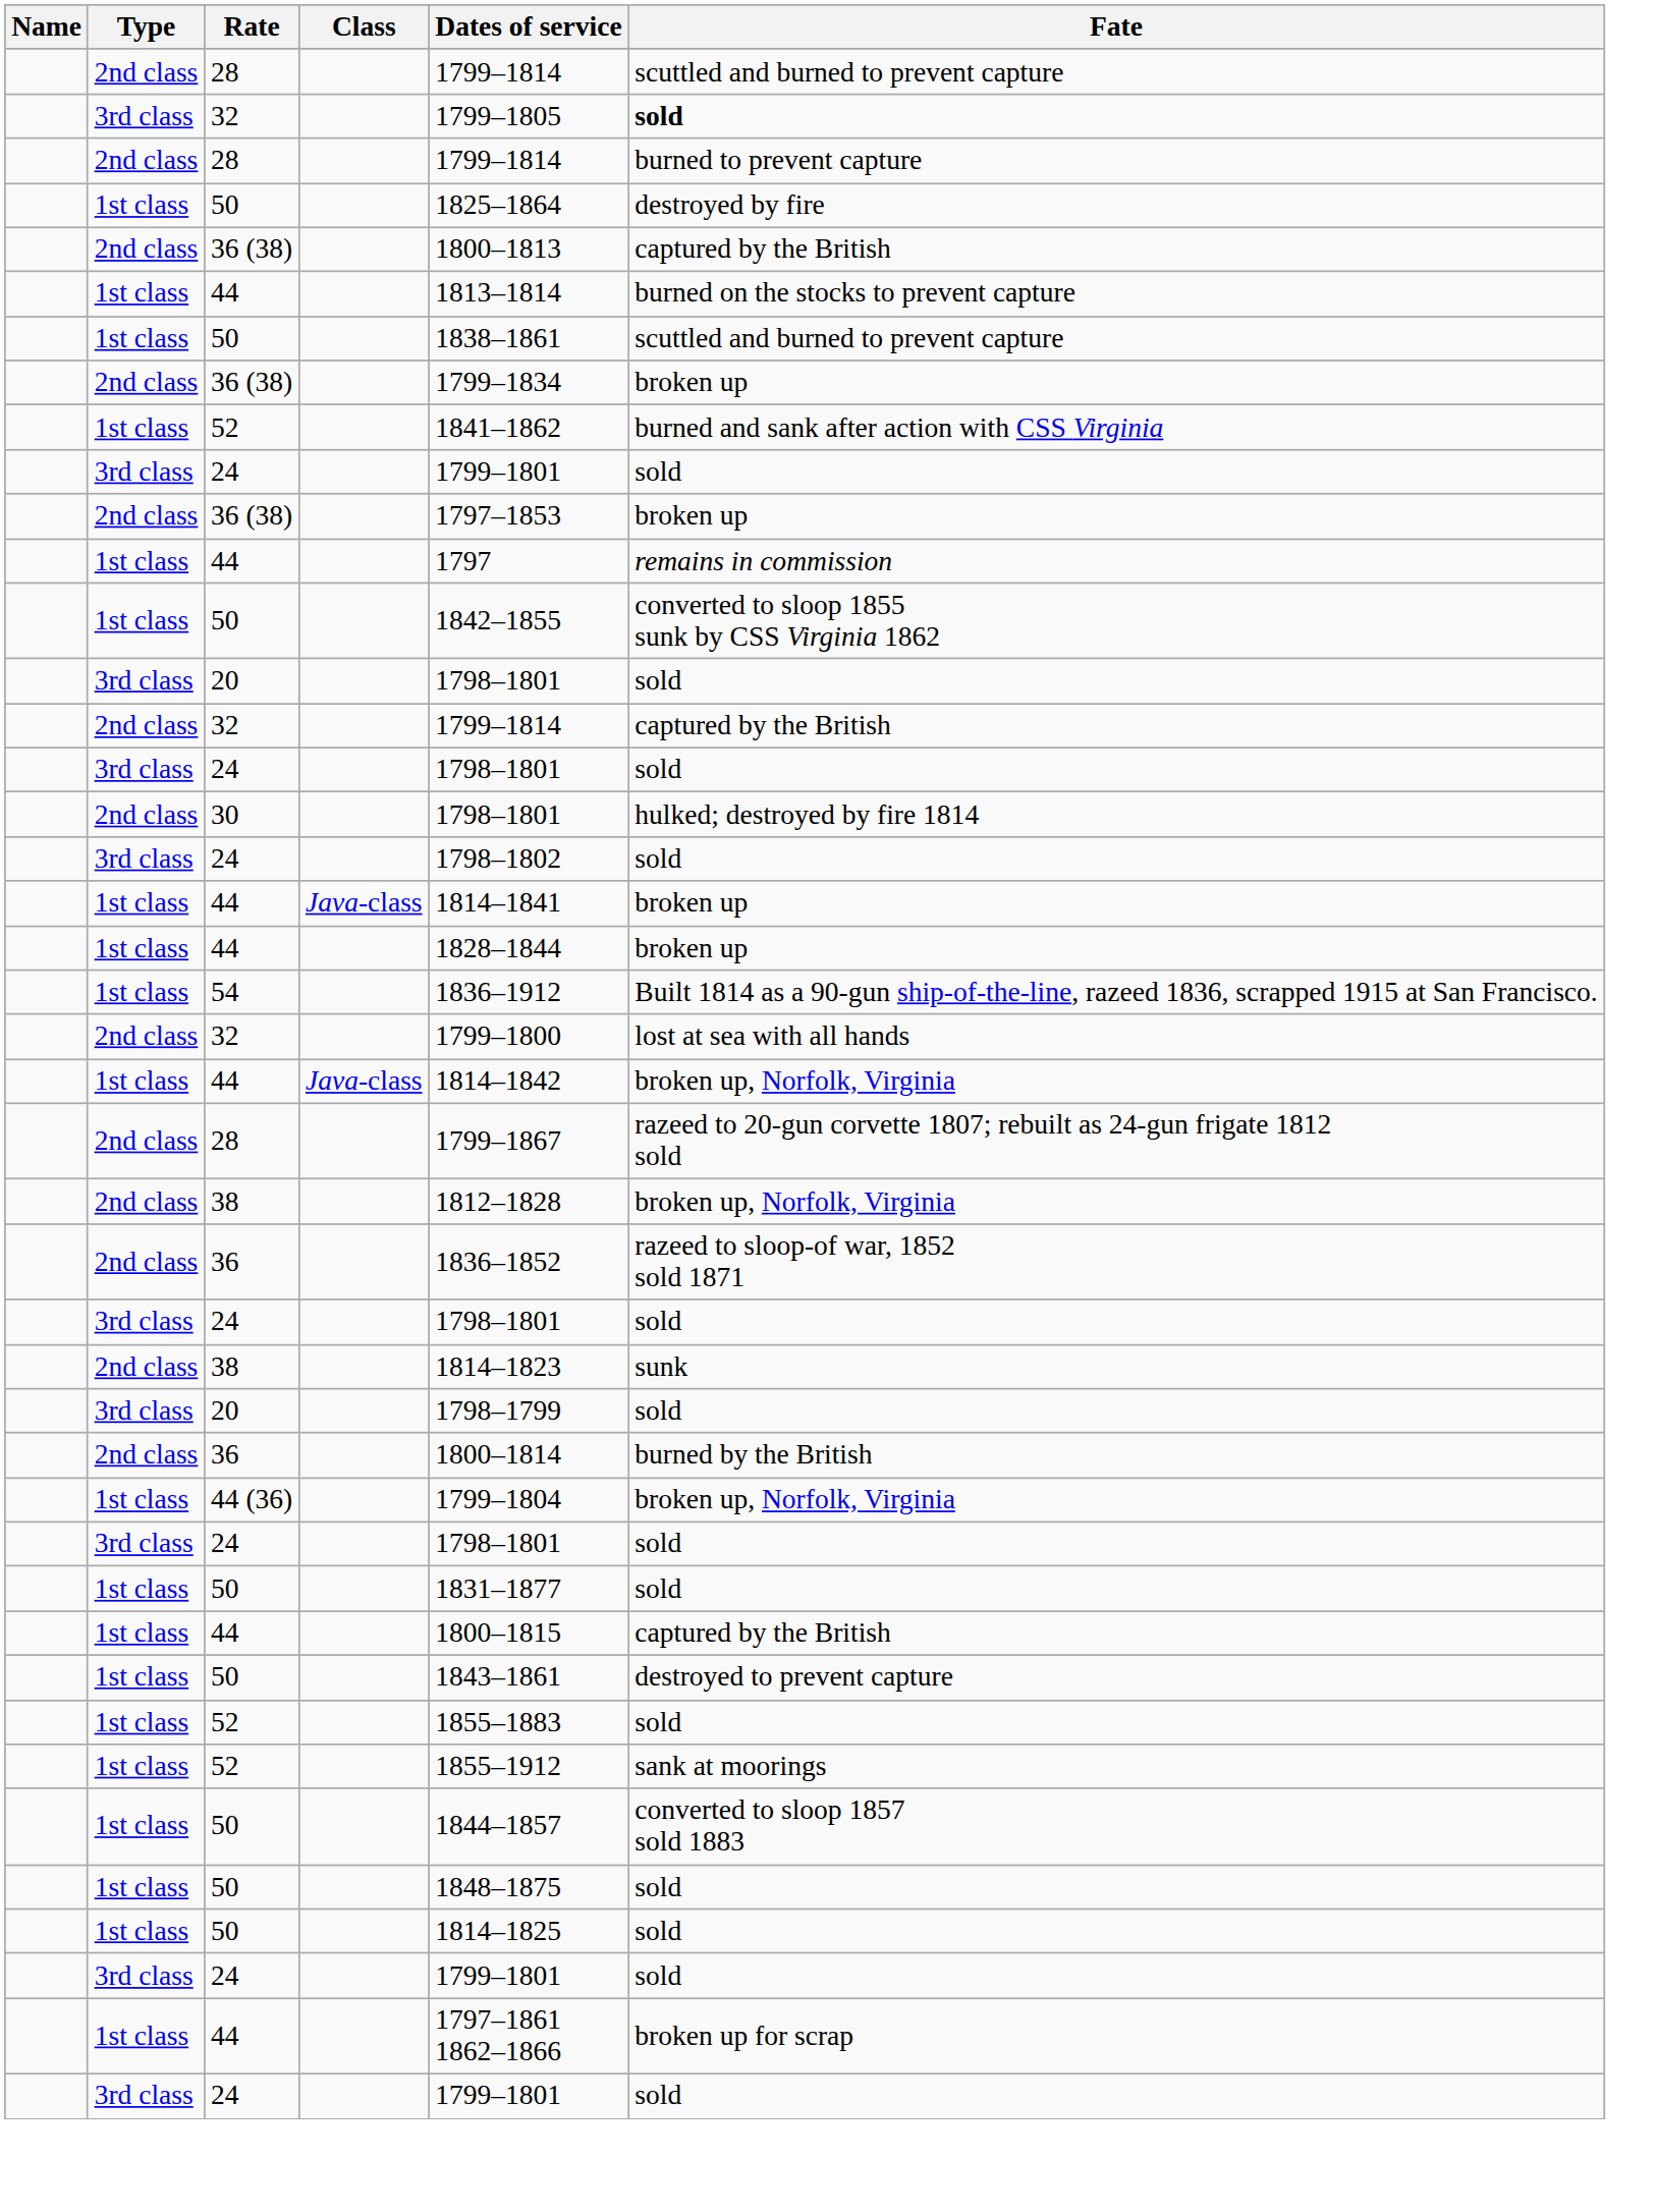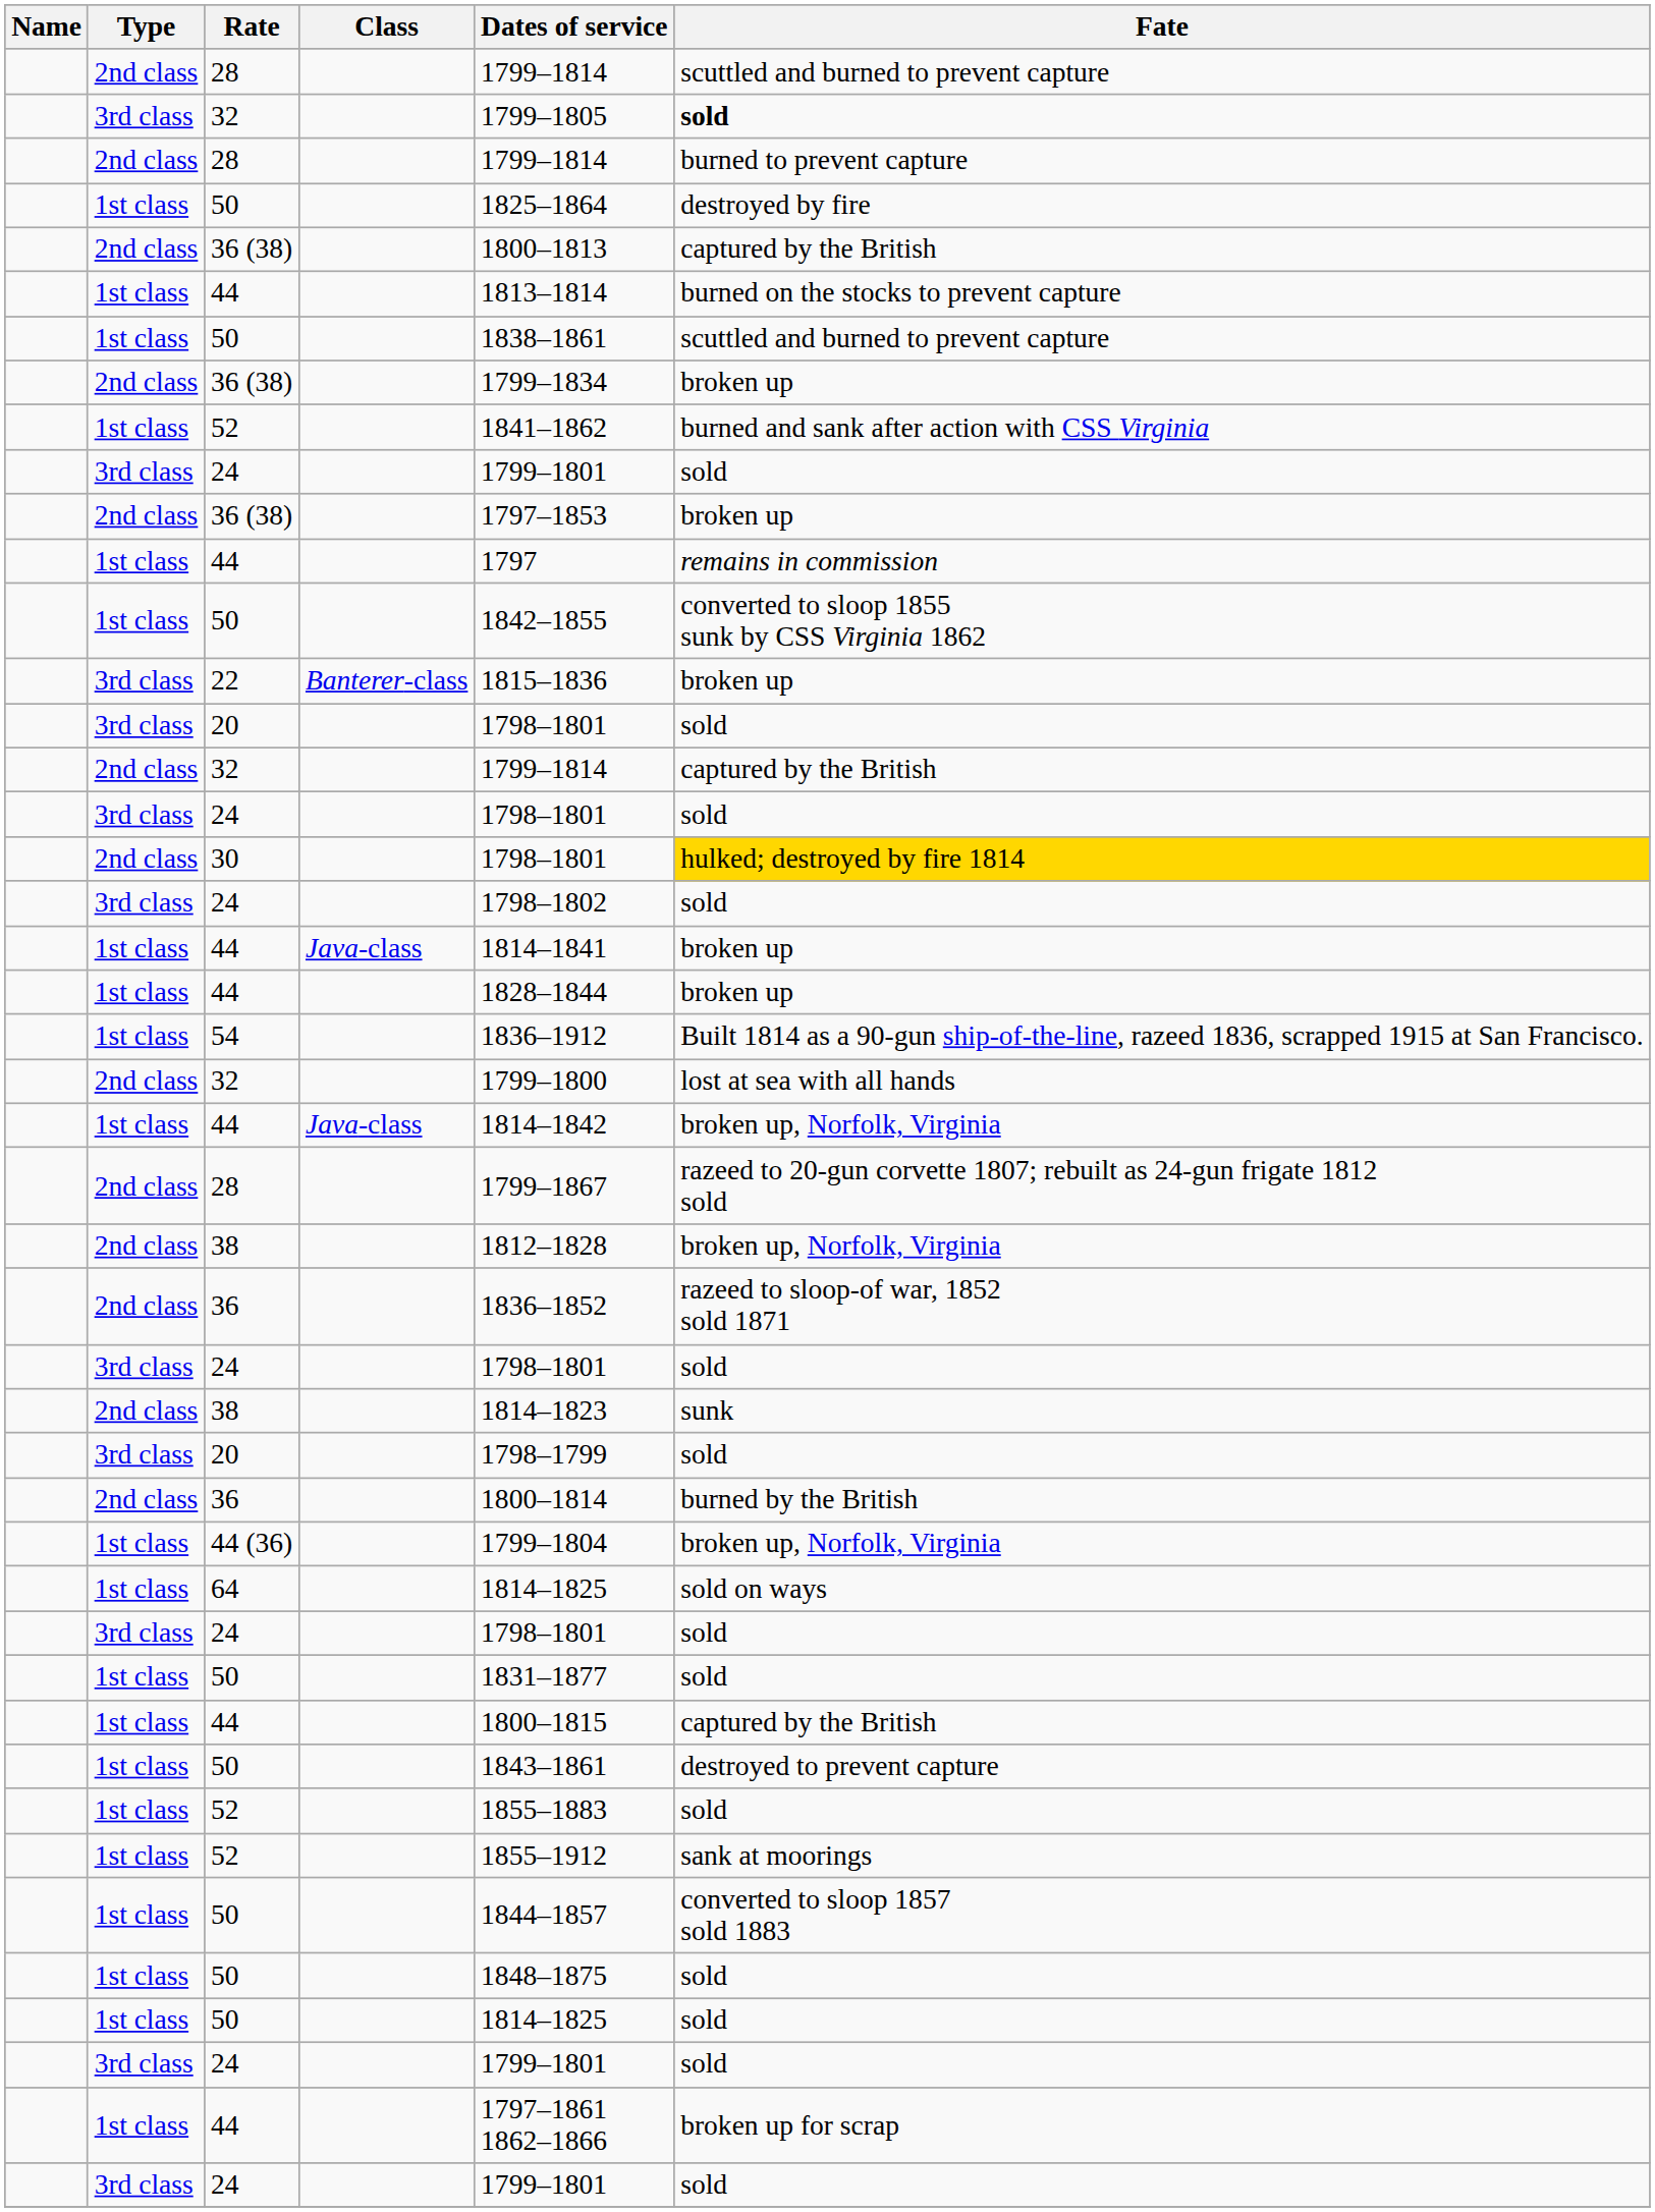+ row: 3rd class | 22 | Banterer-class | 1815–1836 | broken up
30 | Fate: no background -> gold background
+ row: 1st class | 64 | 1814–1825 | sold on ways
